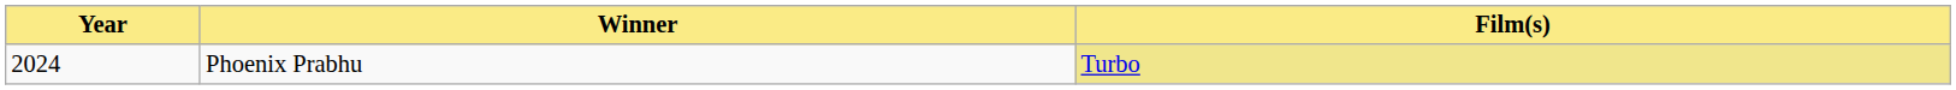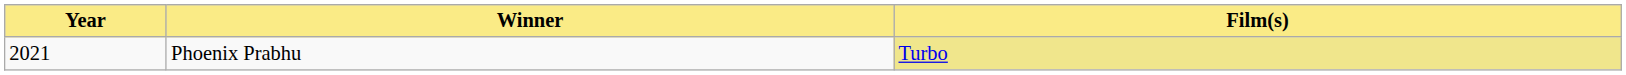Phoenix Prabhu | Year: 2024 -> 2021
